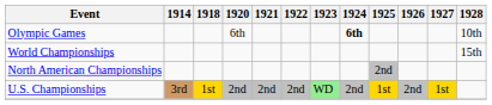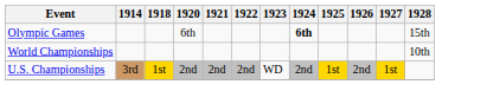Olympic Games | 1928: 10th -> 15th
World Championships | 1928: 15th -> 10th
- row: North American Championships | 2nd
U.S. Championships | 1923: lightgreen background -> no background
